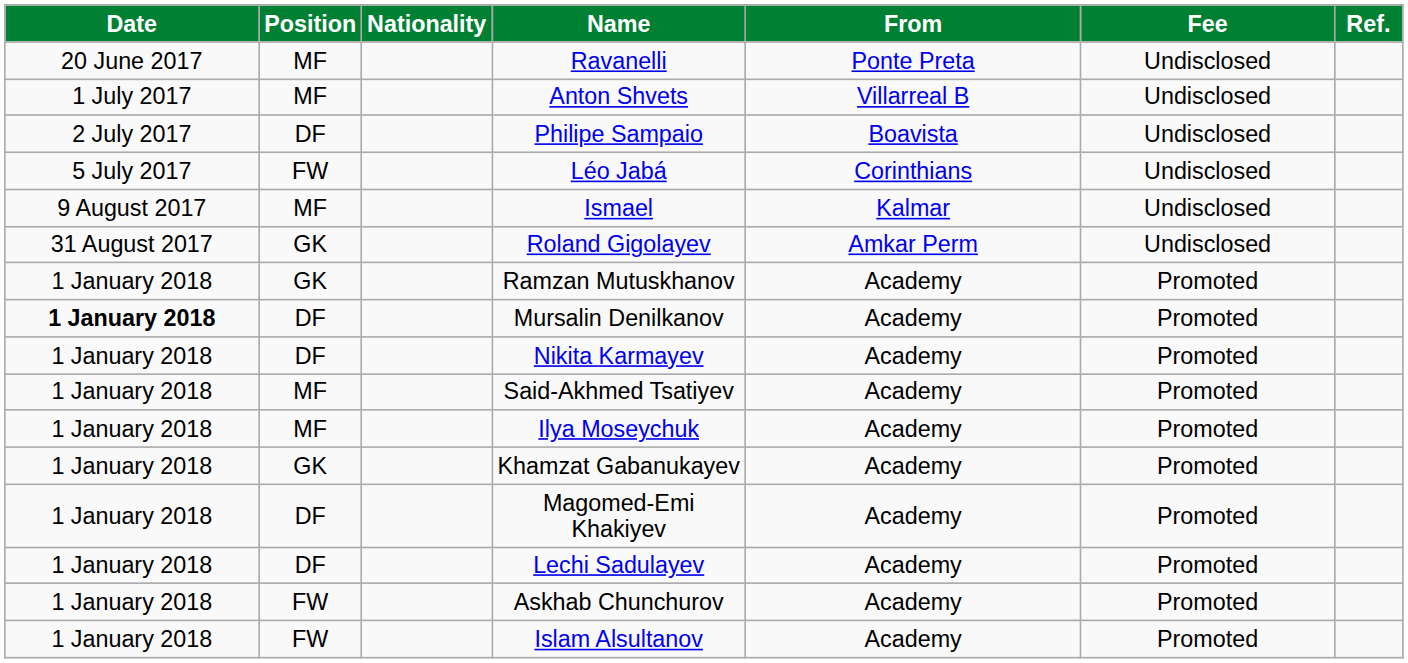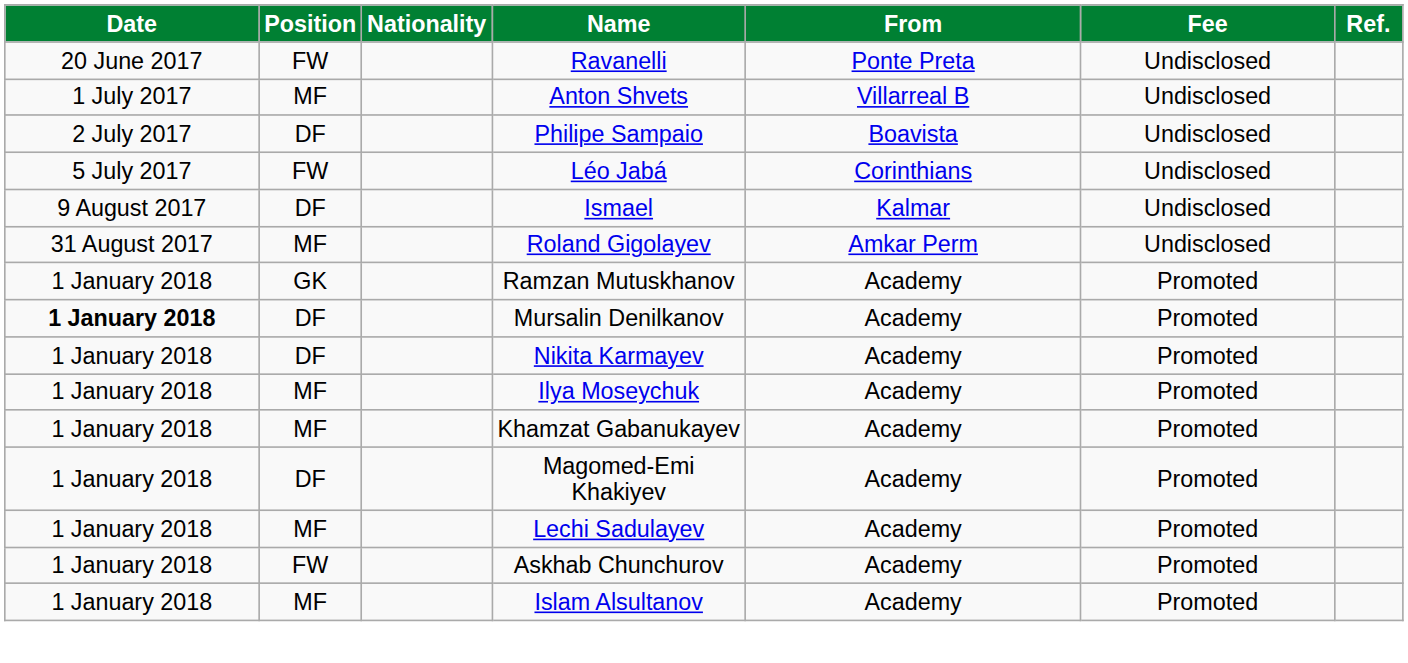Ravanelli | Position: MF -> FW
Ismael | Position: MF -> DF
Roland Gigolayev | Position: GK -> MF
- row: 1 January 2018 | MF | Said-Akhmed Tsatiyev | Academy | Promoted
Khamzat Gabanukayev | Position: GK -> MF
Lechi Sadulayev | Position: DF -> MF
Islam Alsultanov | Position: FW -> MF
